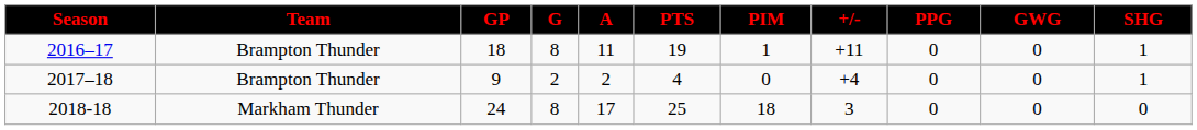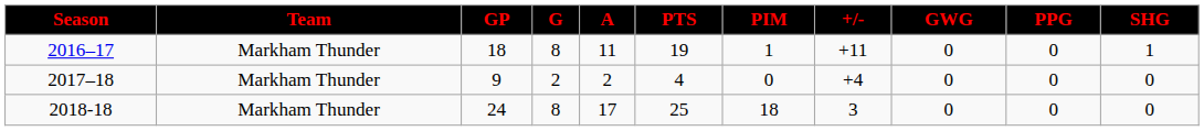columns swapped: GWG <-> PPG
2016–17 | Team: Brampton Thunder -> Markham Thunder
2017–18 | Team: Brampton Thunder -> Markham Thunder
2017–18 | SHG: 1 -> 0
